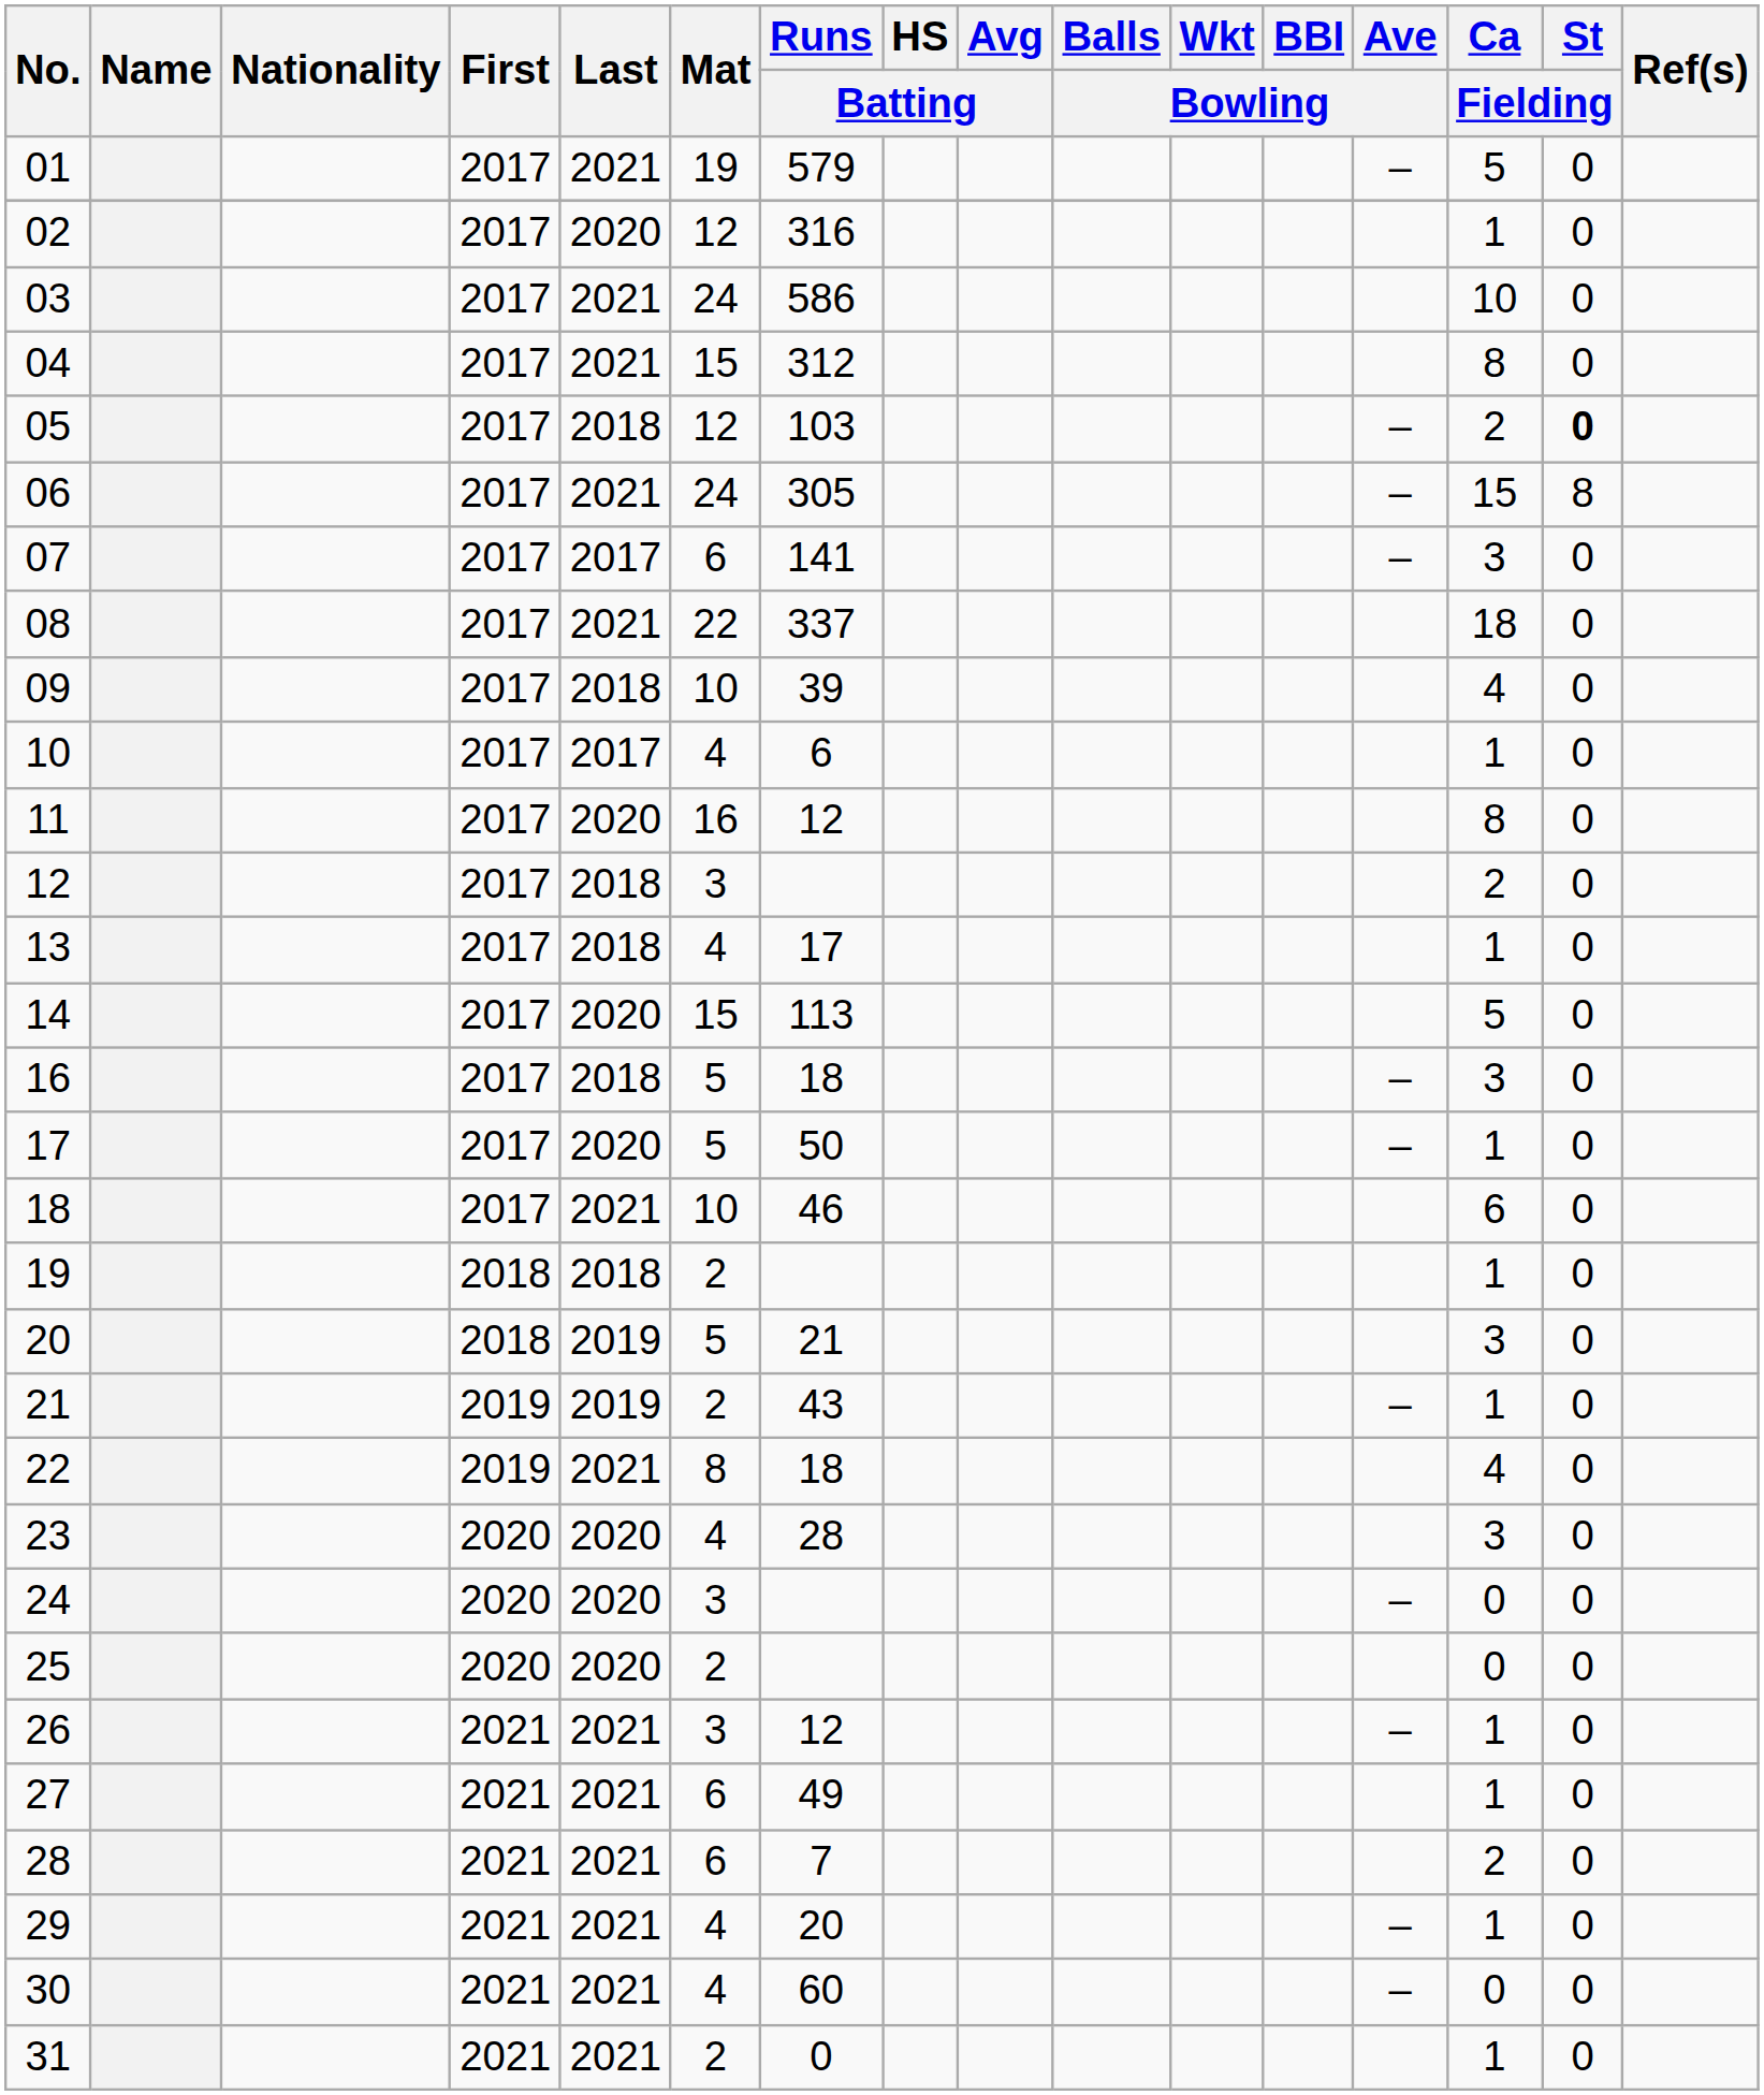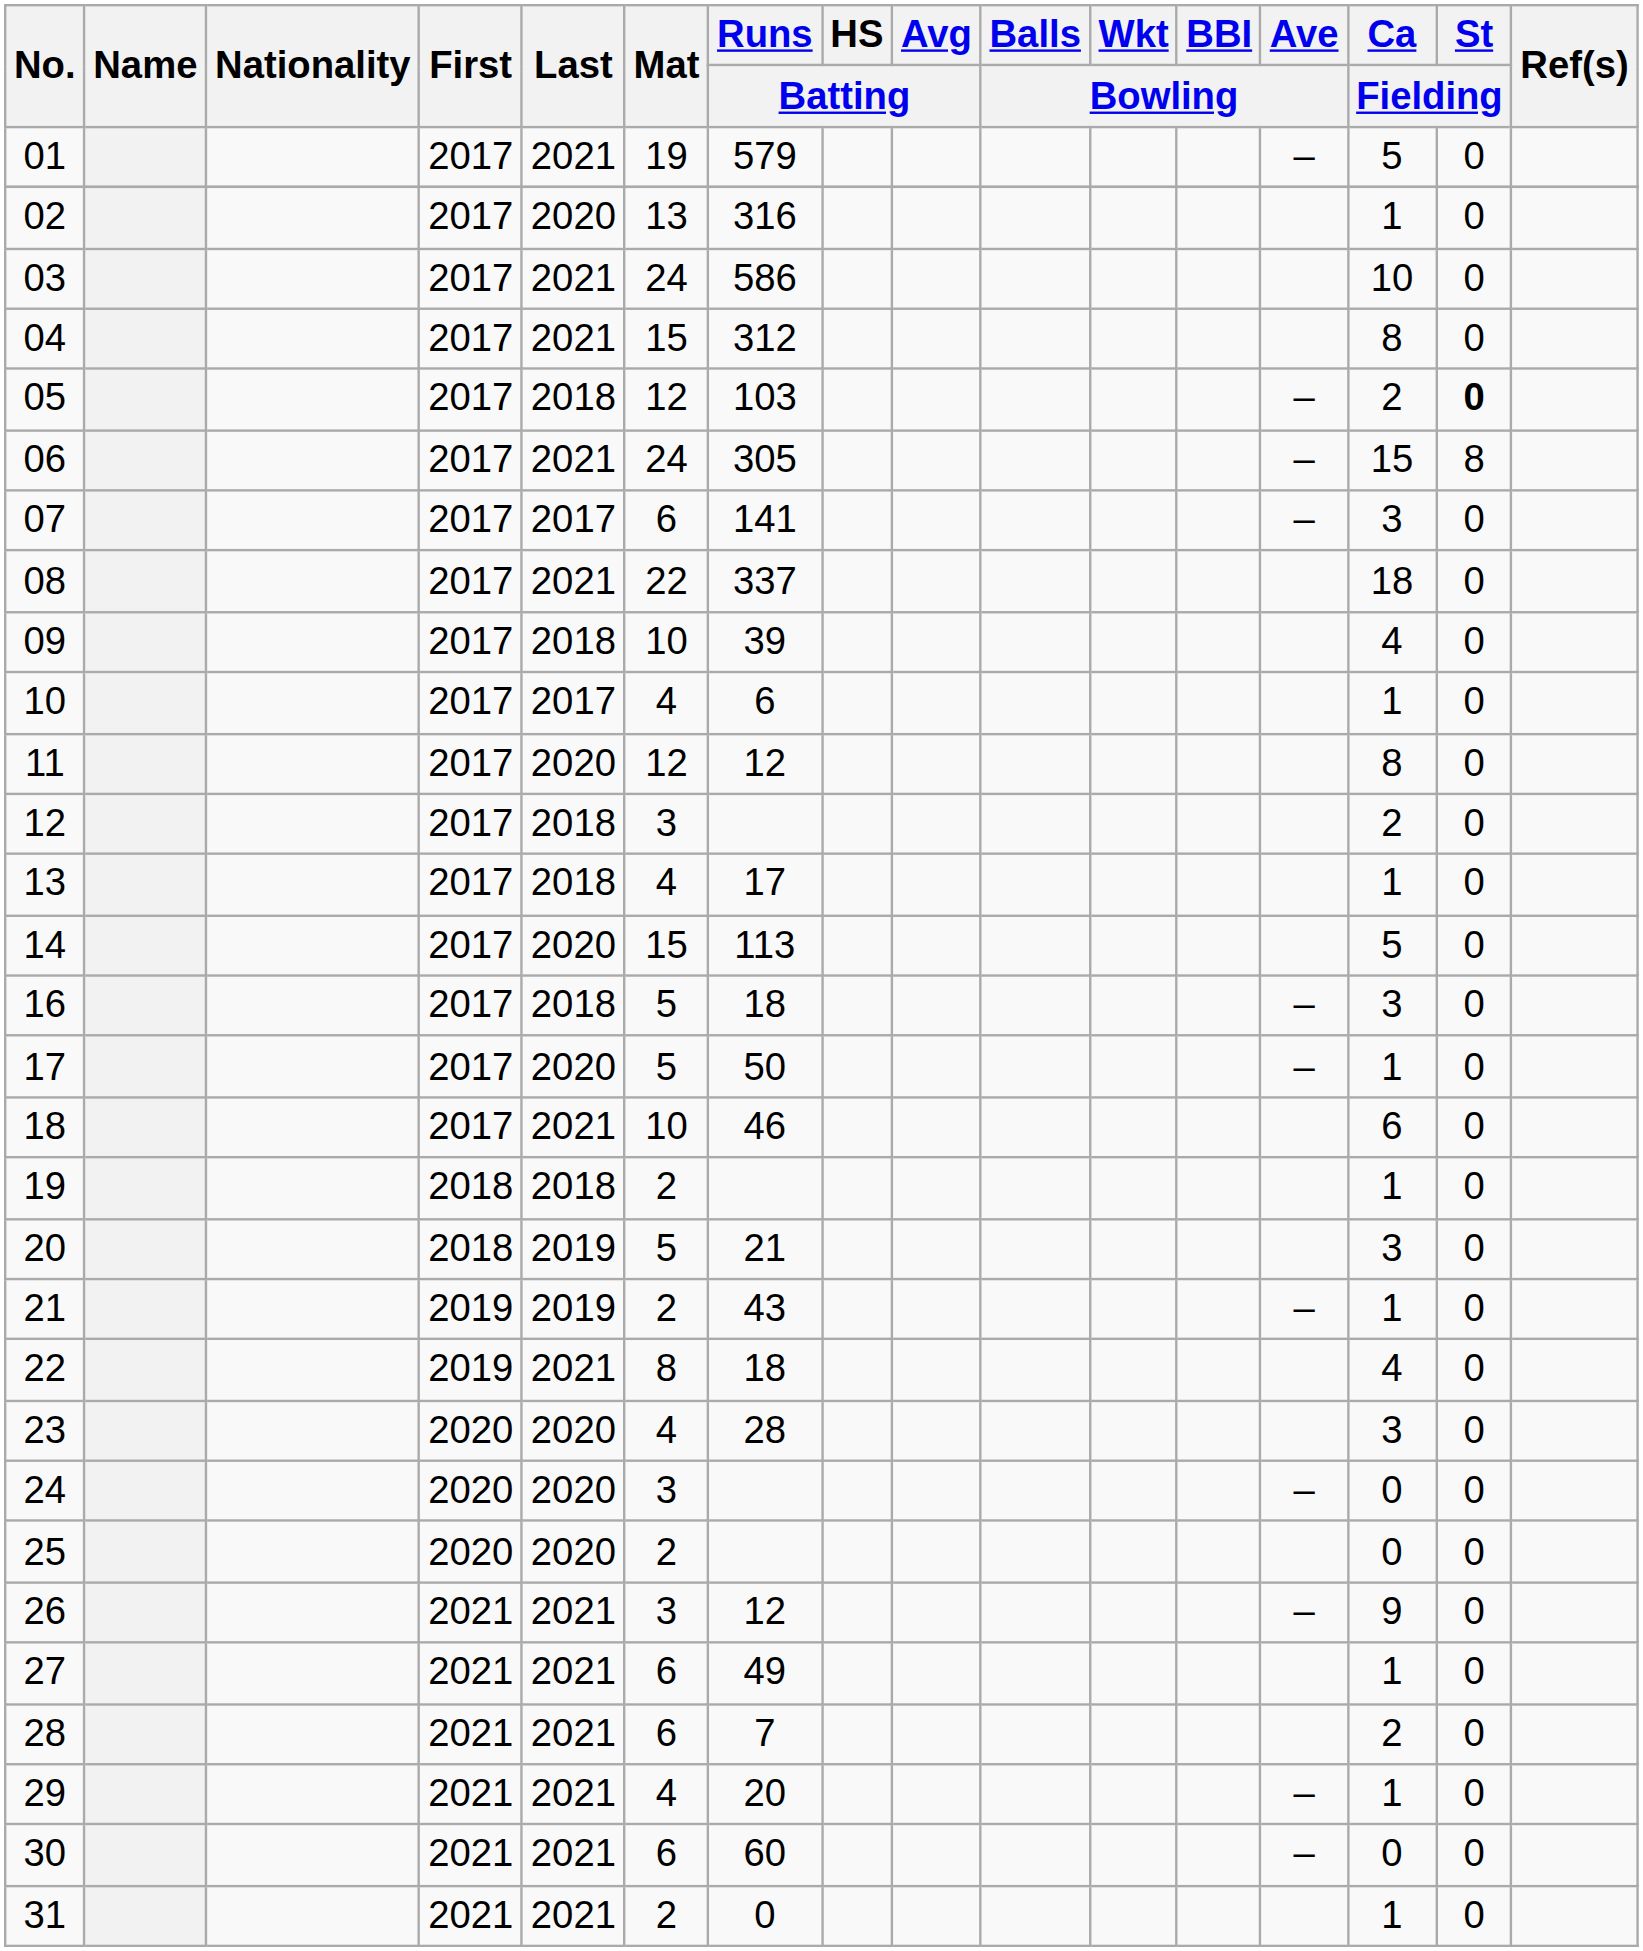02 | Mat: 12 -> 13
11 | Mat: 16 -> 12
26 | Ca / Fielding: 1 -> 9
30 | Mat: 4 -> 6
